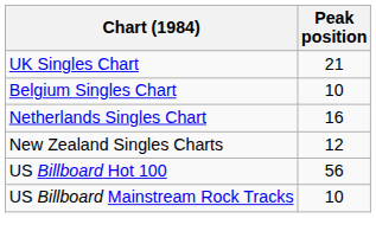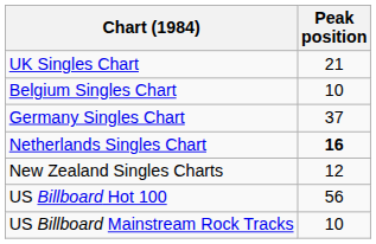+ row: Germany Singles Chart | 37
Netherlands Singles Chart | Peak position: normal -> bold
